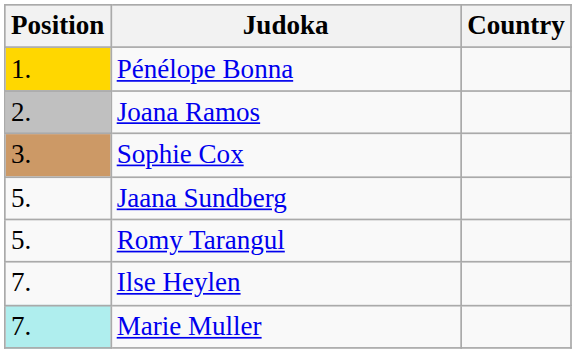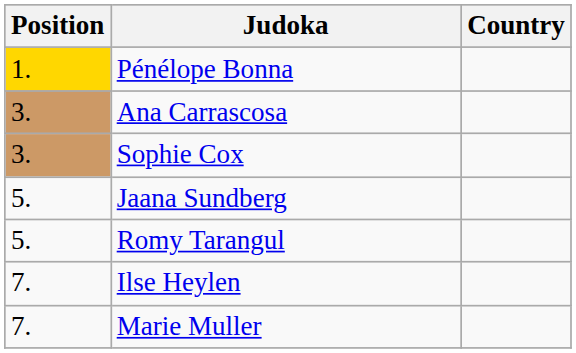- row: 2. | Joana Ramos
+ row: 3. | Ana Carrascosa
Marie Muller | Position: paleturquoise background -> no background
